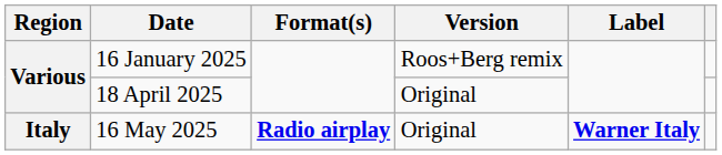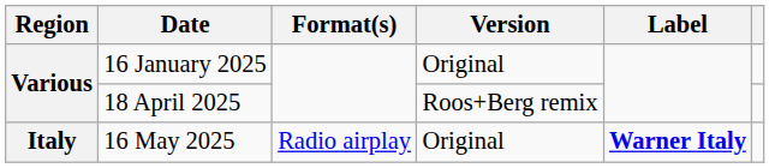16 January 2025 | Version: Roos+Berg remix -> Original
18 April 2025 | Version: Original -> Roos+Berg remix
16 May 2025 | Format(s): bold -> normal
